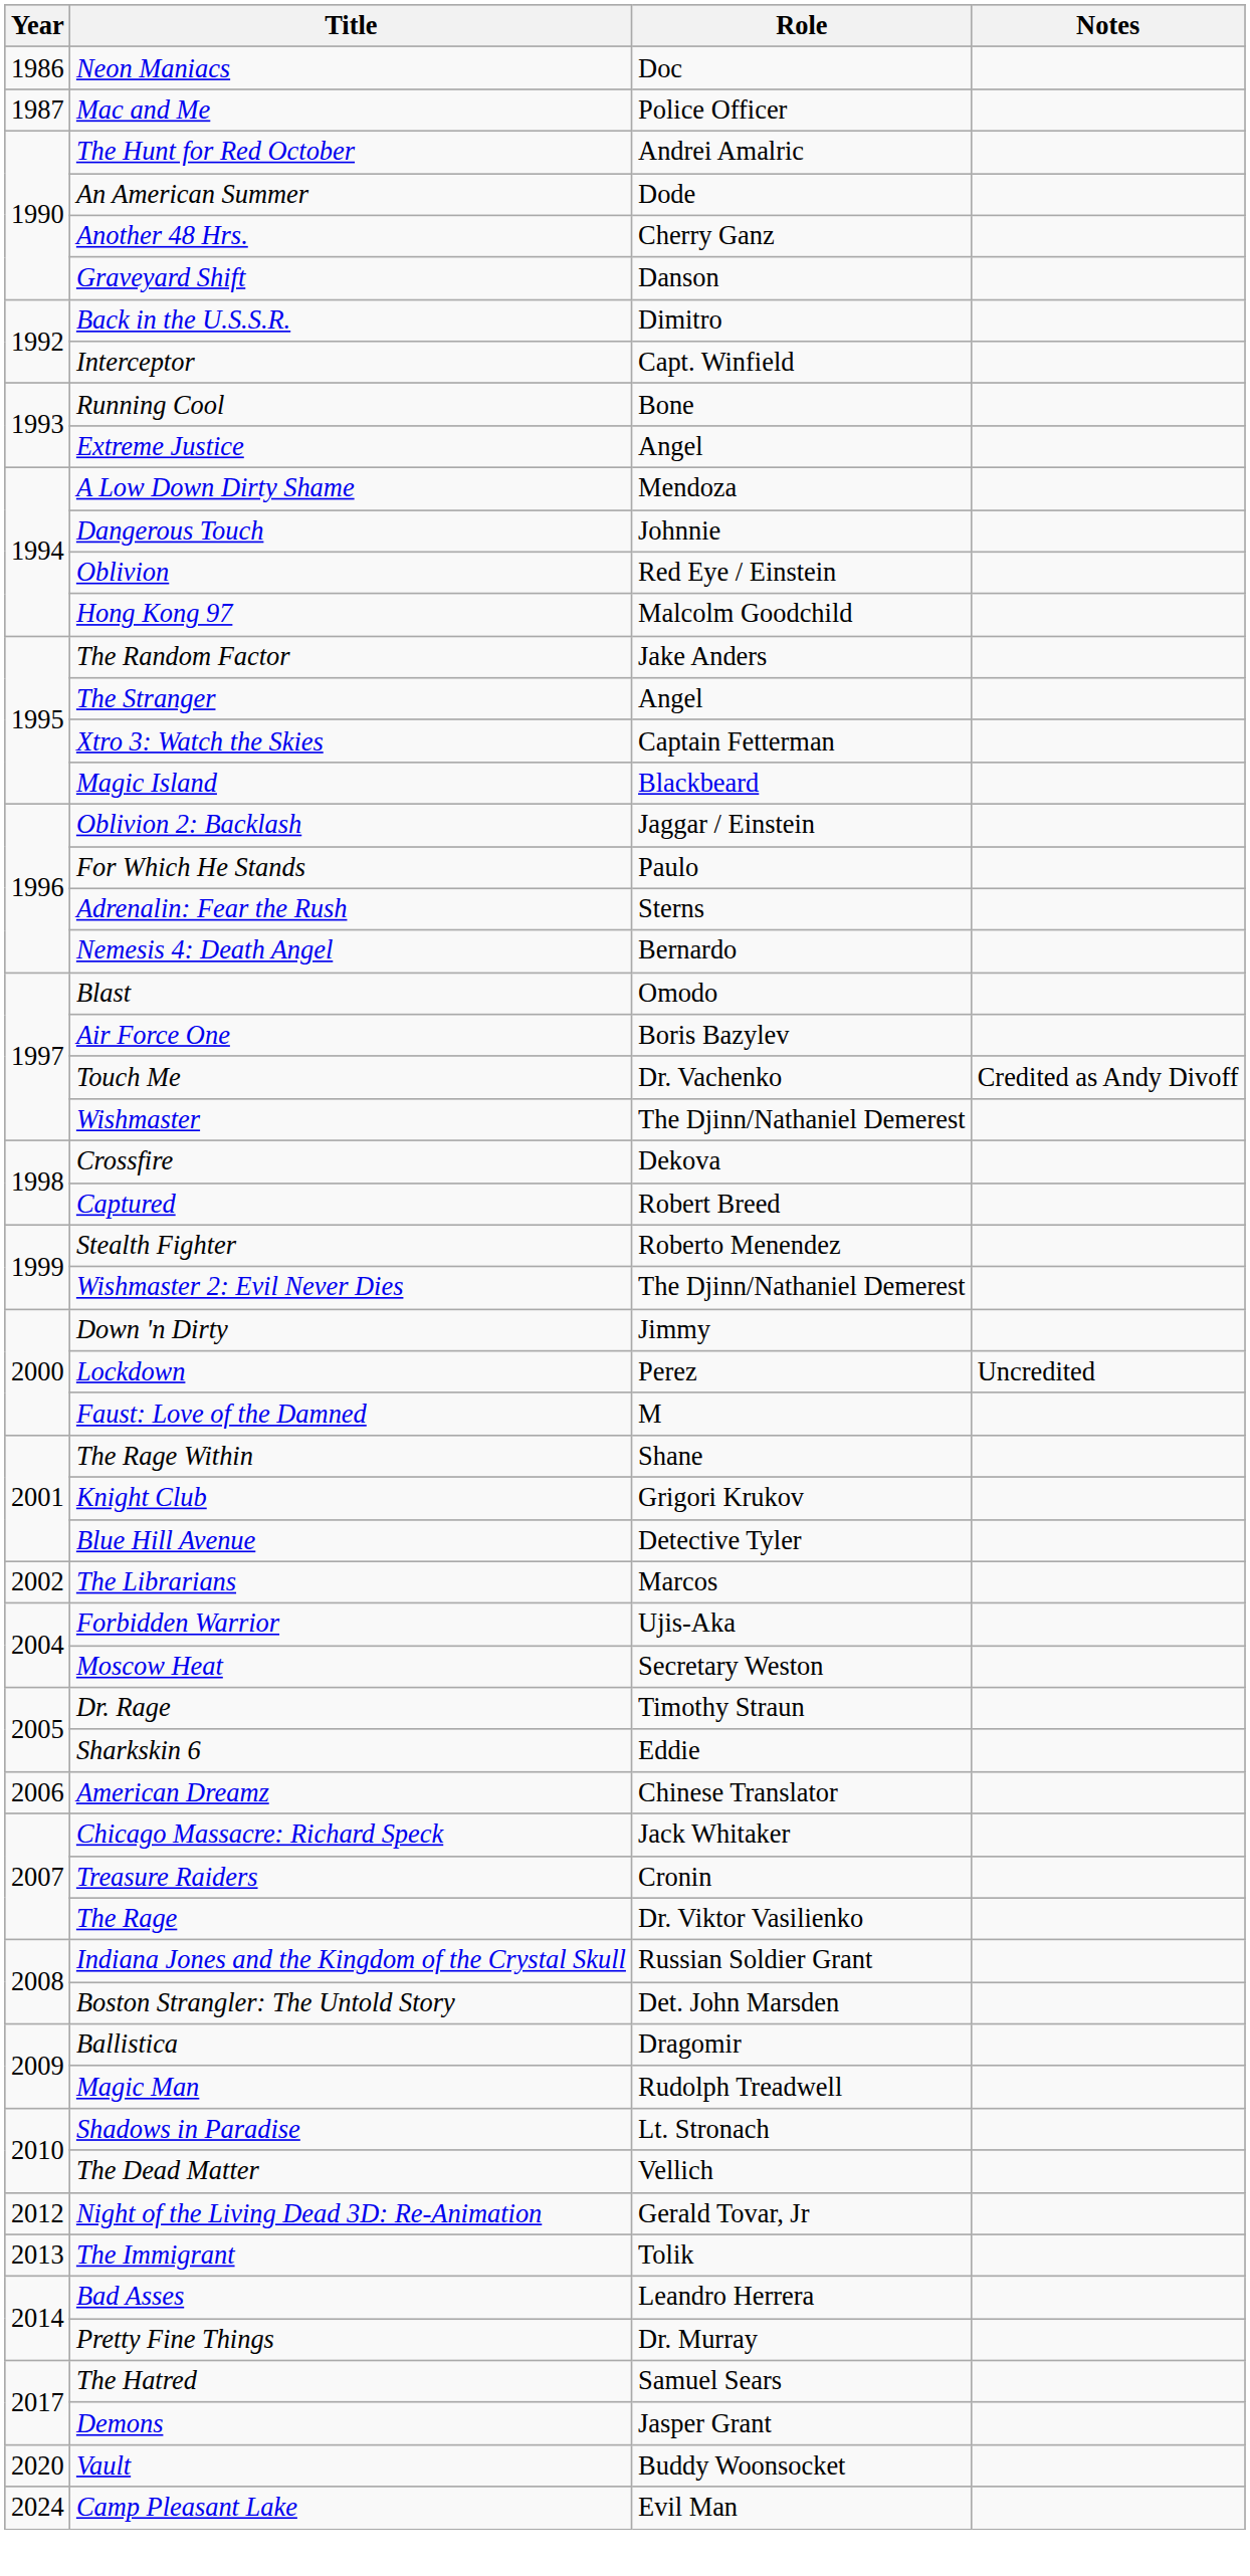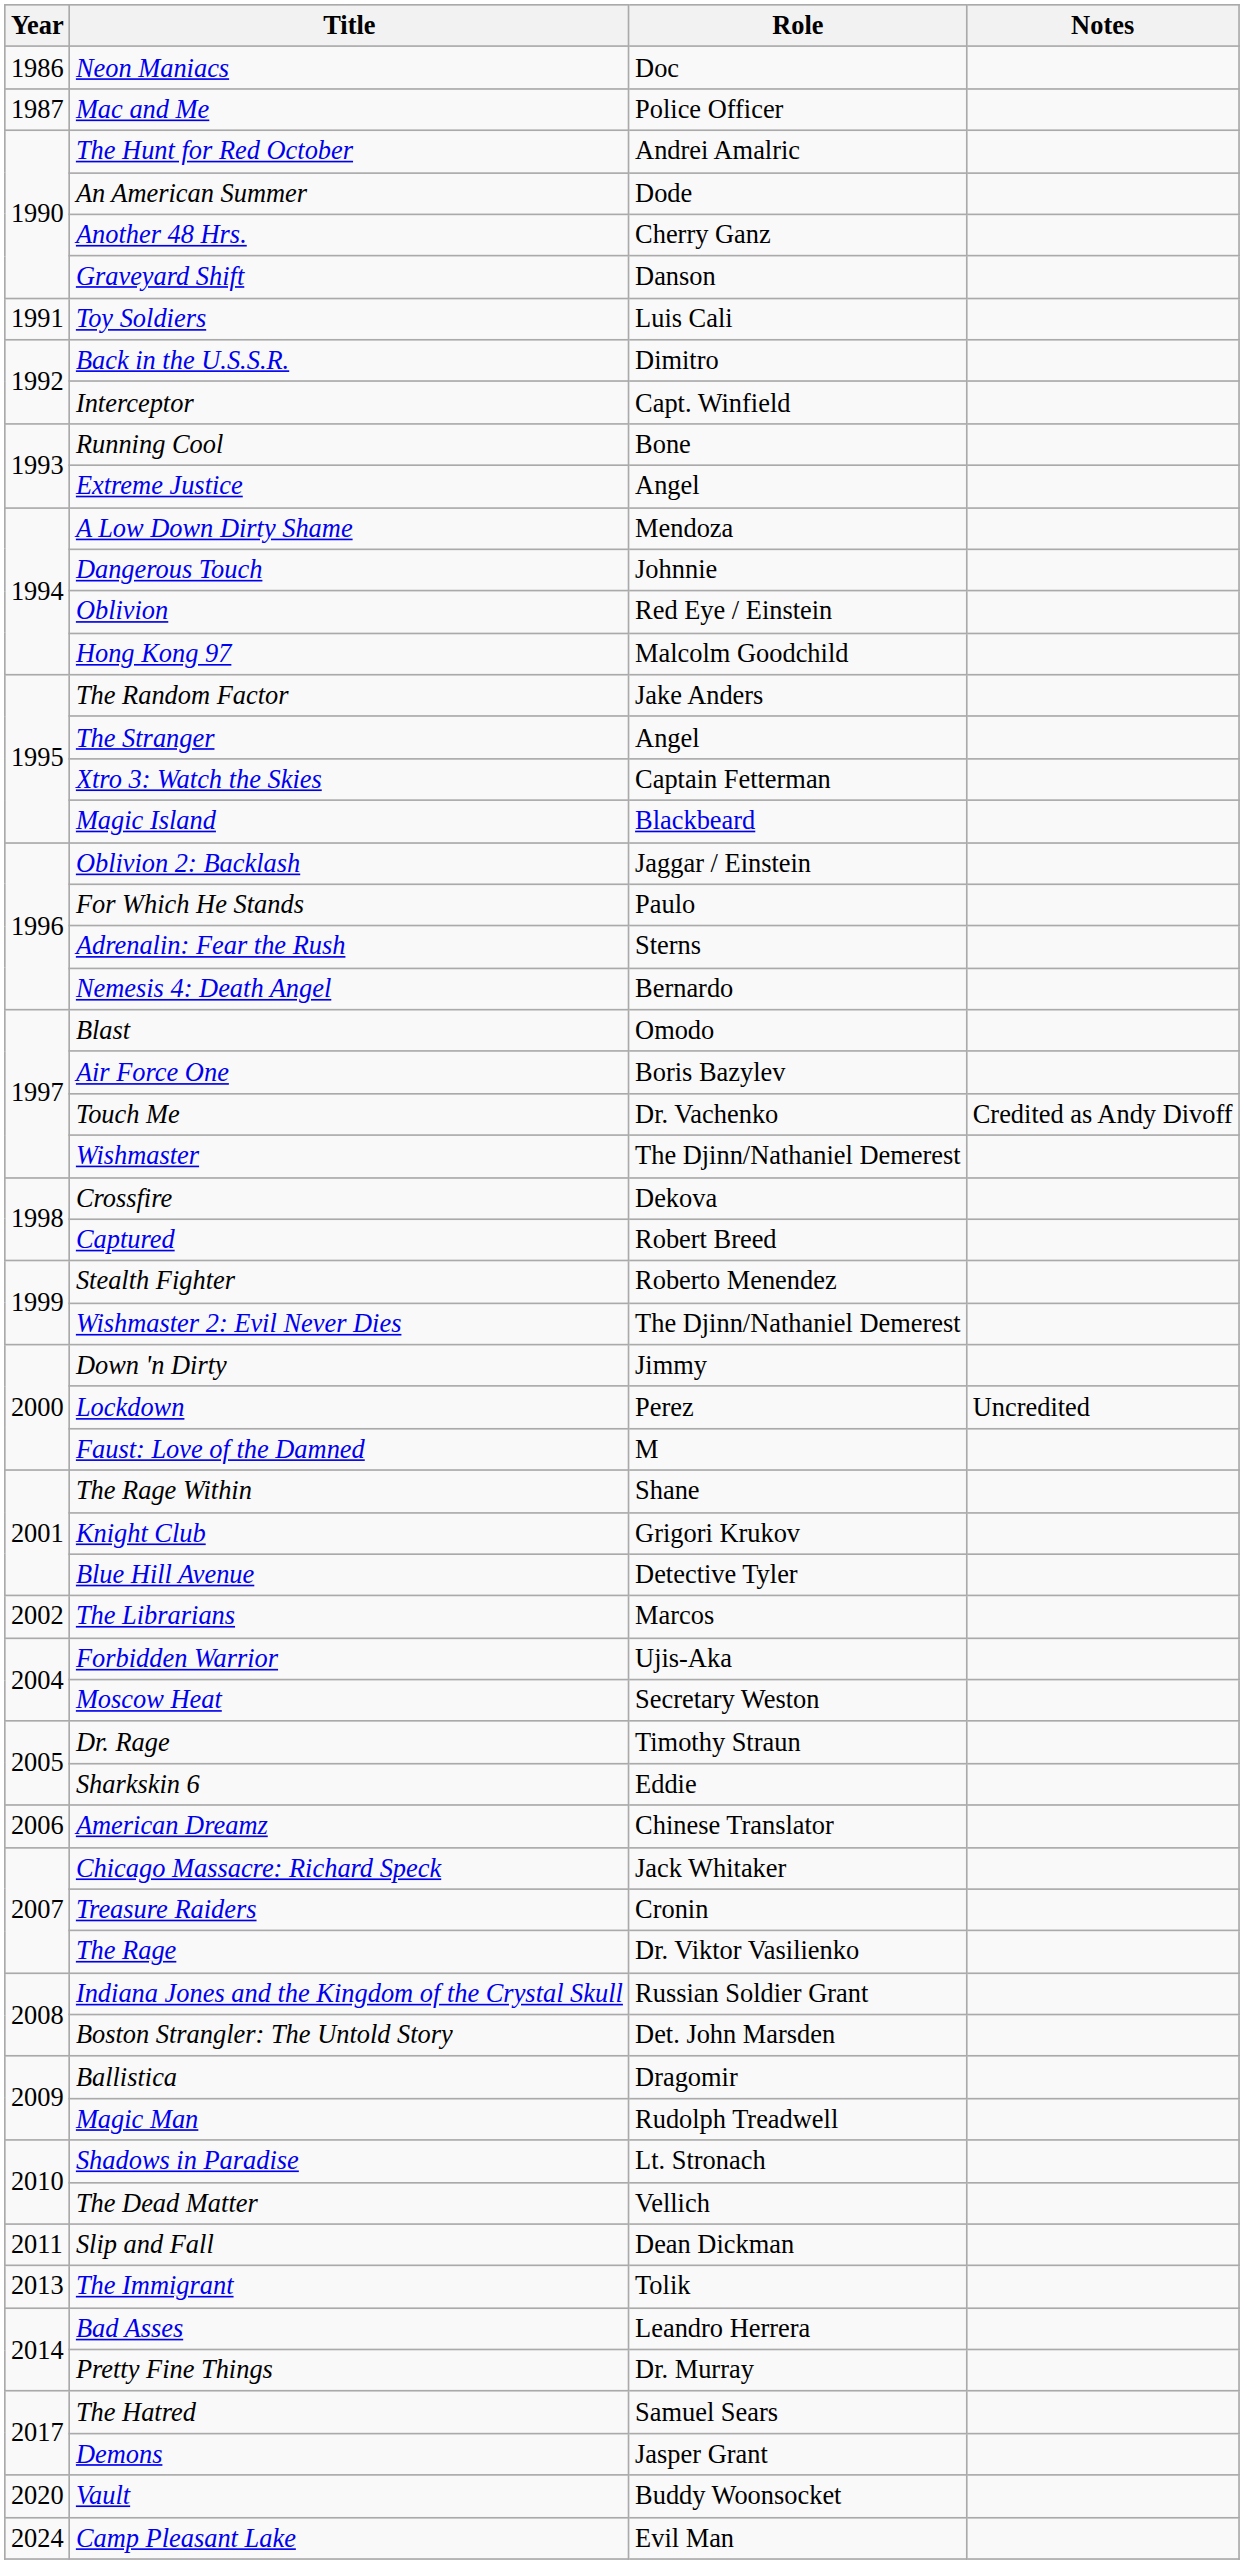+ row: 1991 | Toy Soldiers | Luis Cali
+ row: 2011 | Slip and Fall | Dean Dickman
- row: 2012 | Night of the Living Dead 3D: Re-Animation | Gerald Tovar, Jr
